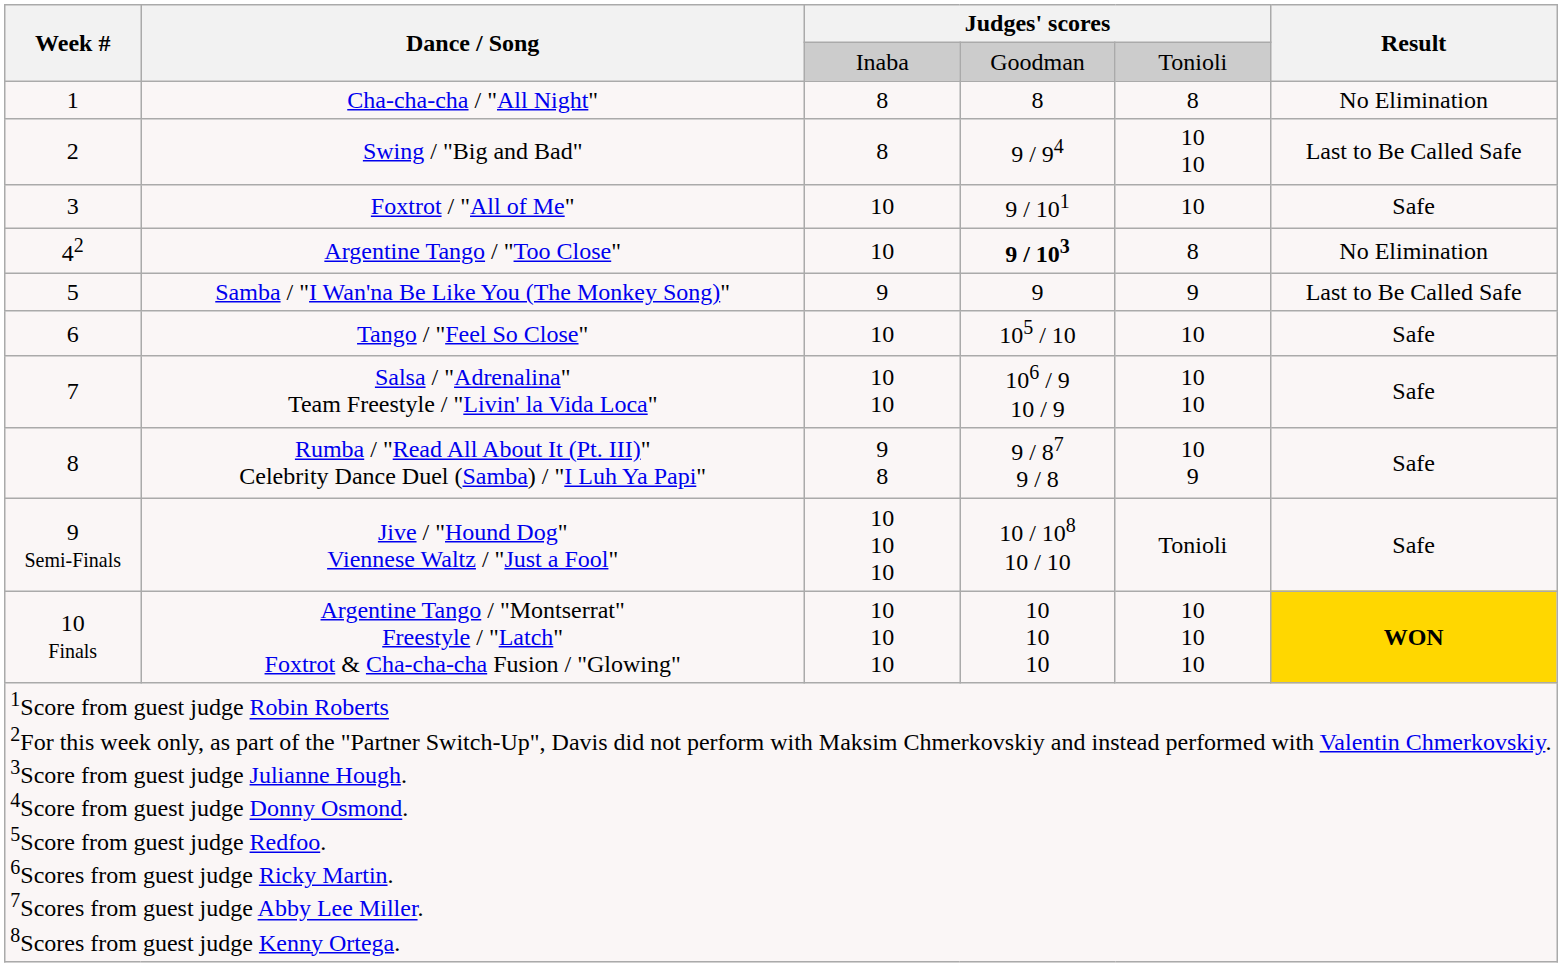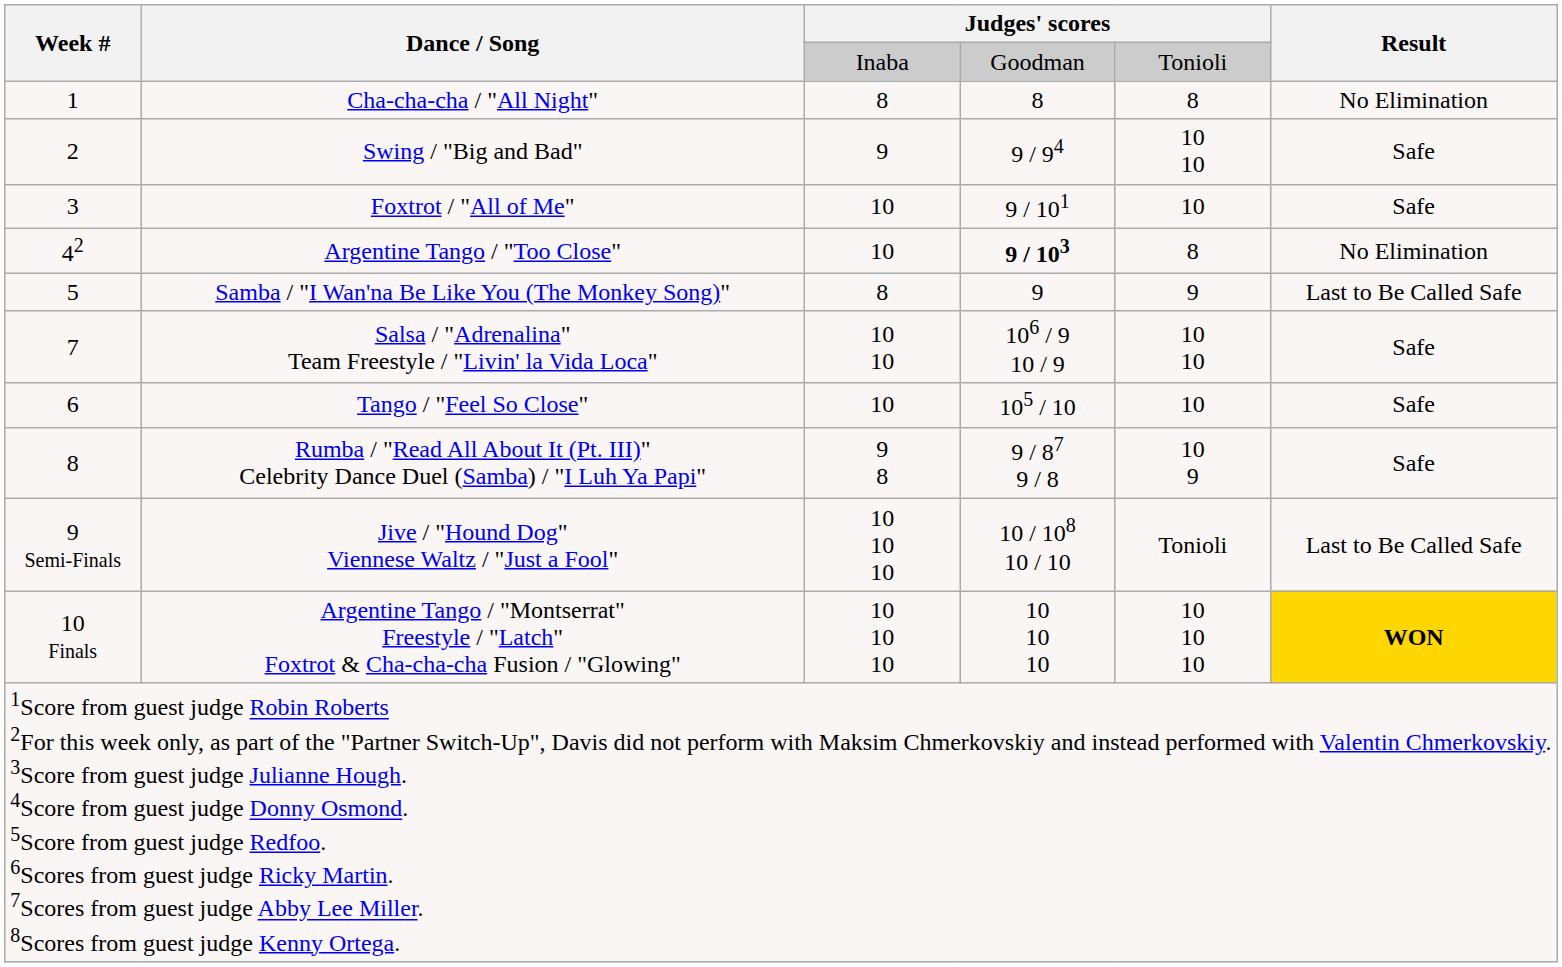Swing / "Big and Bad" | column 3: 8 -> 9
Swing / "Big and Bad" | Result: Last to Be Called Safe -> Safe
Samba / "I Wan'na Be Like You (The Monkey Song)" | column 3: 9 -> 8
rows swapped: Tango / "Feel So Close" <-> Salsa / "Adrenalina" Team Freestyle / "Livin' la Vida Loca"
Jive / "Hound Dog" Viennese Waltz / "Just a Fool" | Result: Safe -> Last to Be Called Safe
